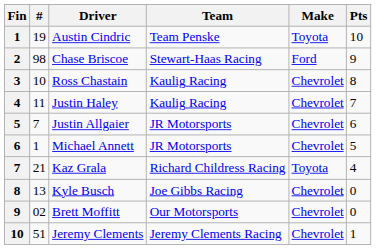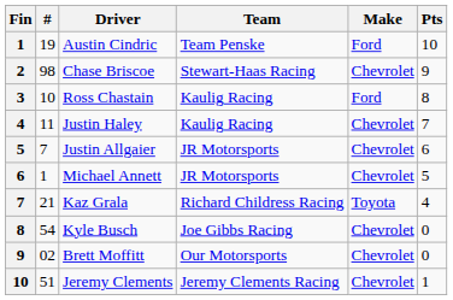Austin Cindric | Make: Toyota -> Ford
Chase Briscoe | Make: Ford -> Chevrolet
Ross Chastain | Make: Chevrolet -> Ford
Kyle Busch | #: 13 -> 54
